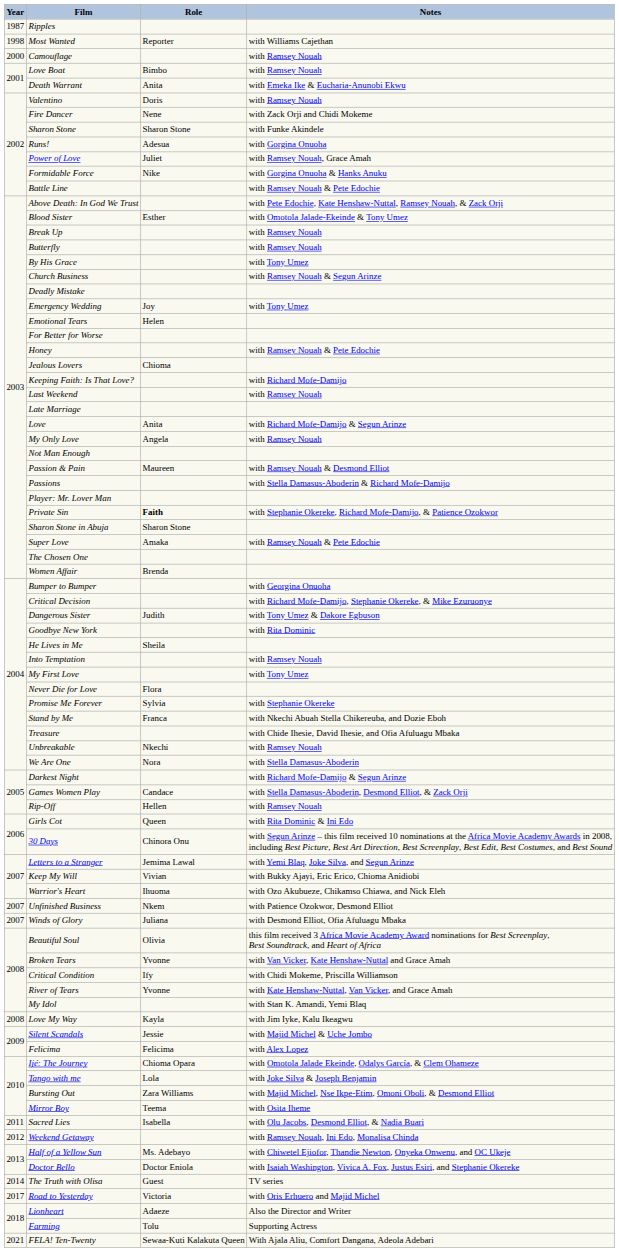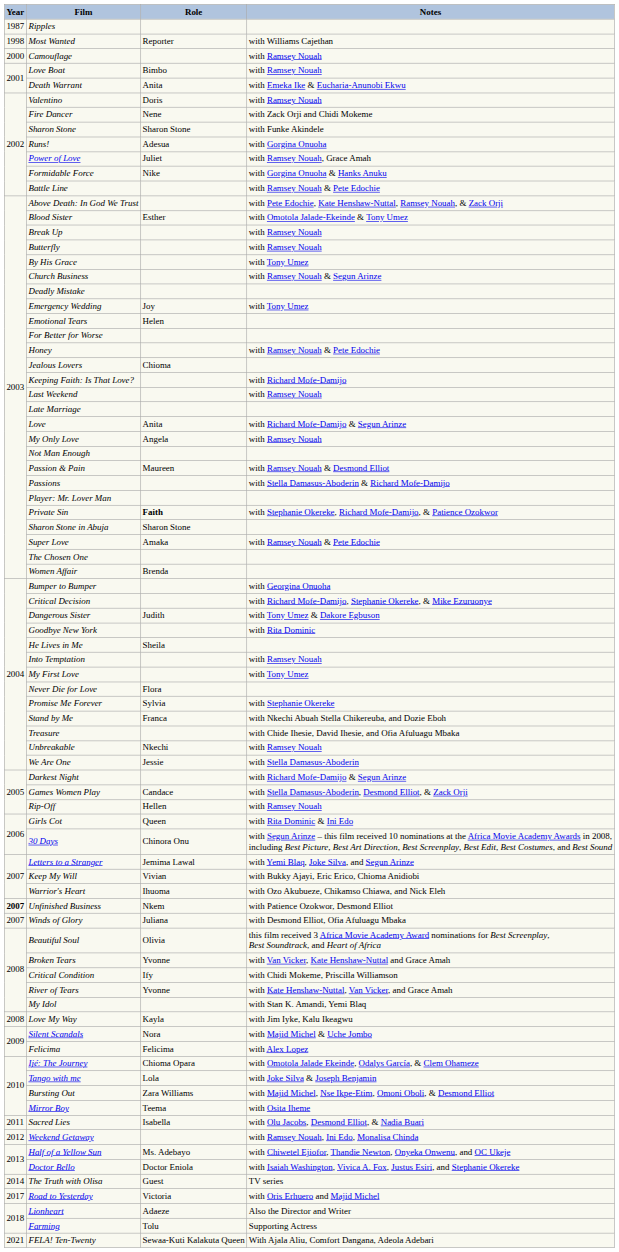We Are One | Role: Nora -> Jessie
Unfinished Business | Year: normal -> bold
Silent Scandals | Role: Jessie -> Nora
